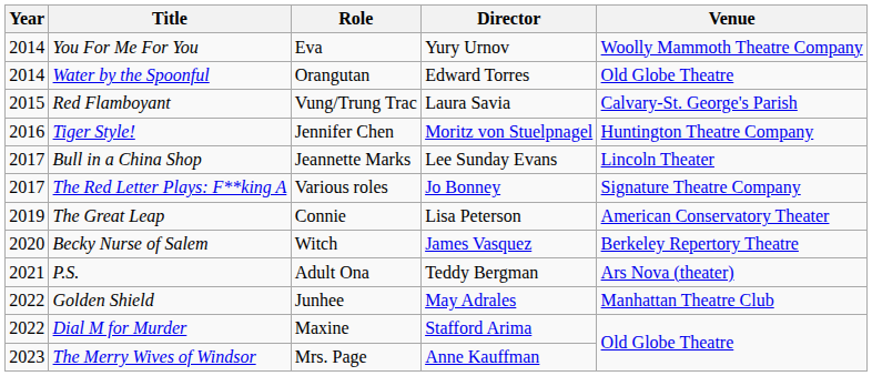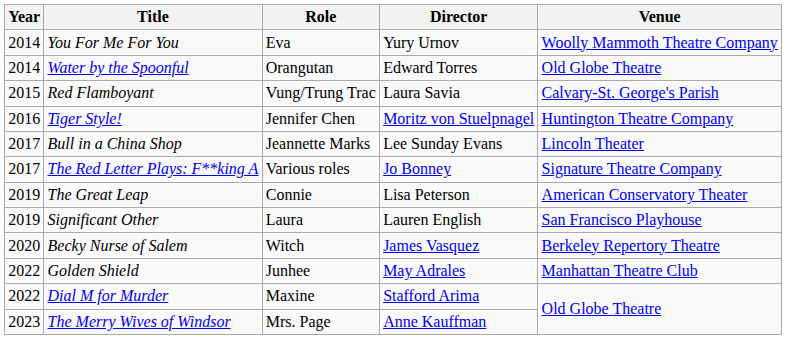+ row: 2019 | Significant Other | Laura | Lauren English | San Francisco Playhouse
- row: 2021 | P.S. | Adult Ona | Teddy Bergman | Ars Nova (theater)
